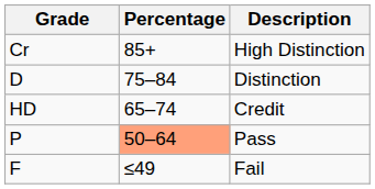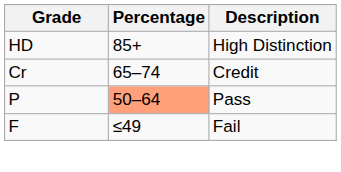High Distinction | Grade: Cr -> HD
- row: D | 75–84 | Distinction
Credit | Grade: HD -> Cr
